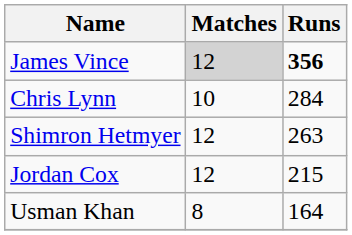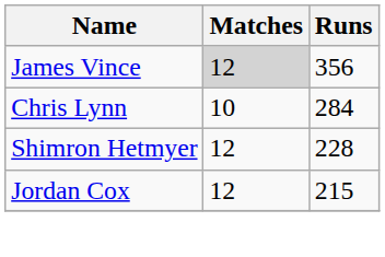James Vince | Runs: bold -> normal
Shimron Hetmyer | Runs: 263 -> 228
- row: Usman Khan | 8 | 164
